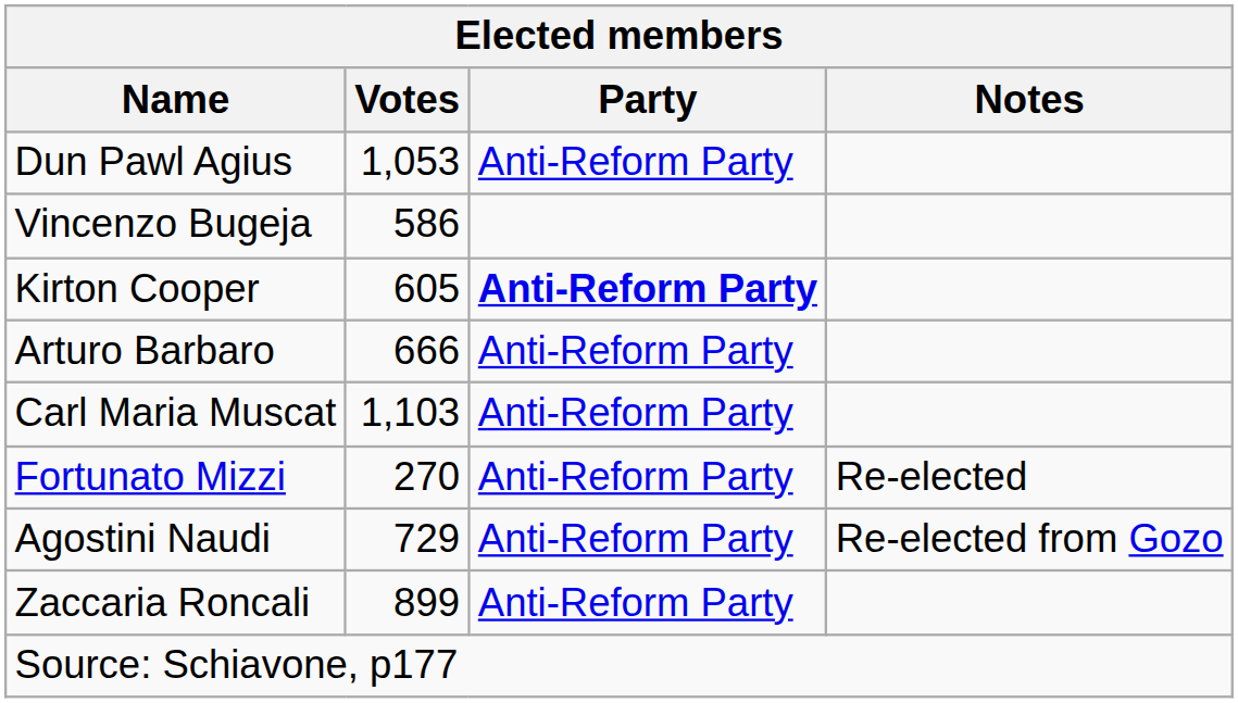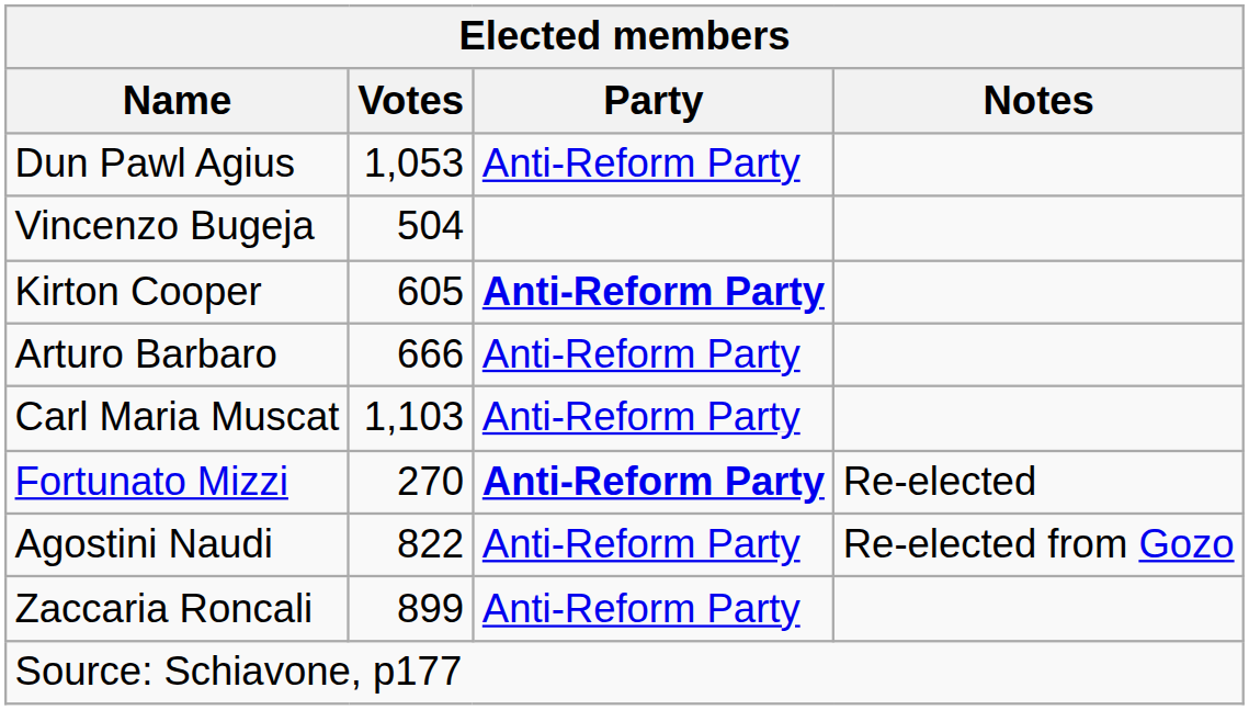Vincenzo Bugeja | Votes: 586 -> 504
Fortunato Mizzi | Party: normal -> bold
Agostini Naudi | Votes: 729 -> 822
